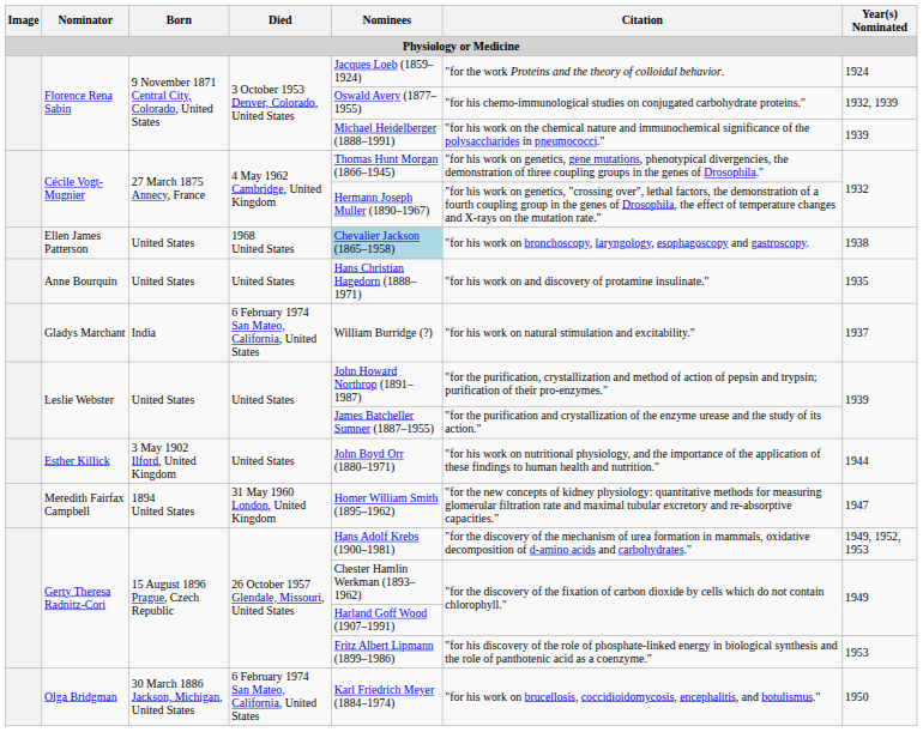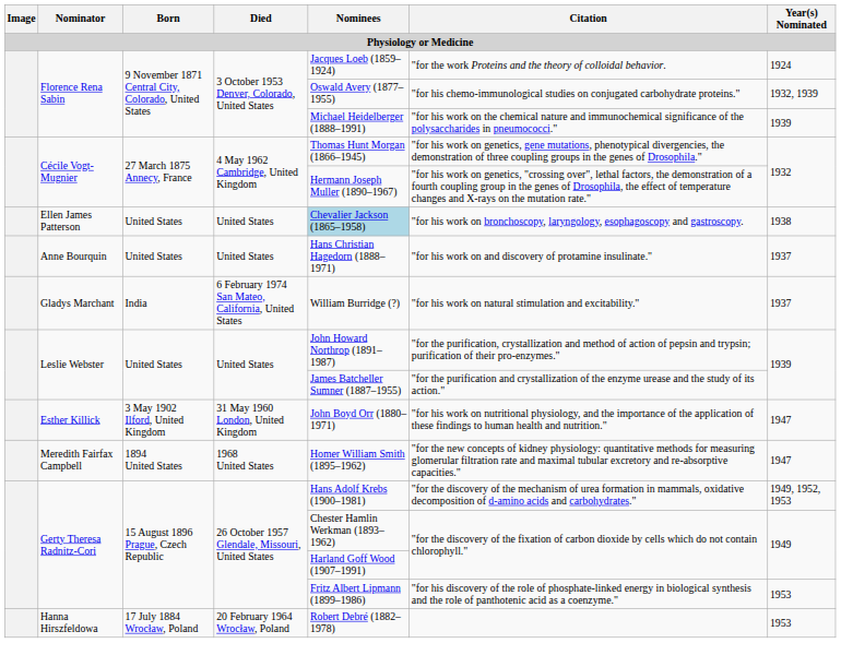Ellen James Patterson | Died: 1968 United States -> United States
Anne Bourquin | Year(s) Nominated: 1935 -> 1937
Esther Killick | Died: United States -> 31 May 1960 London, United Kingdom
Esther Killick | Year(s) Nominated: 1944 -> 1947
Meredith Fairfax Campbell | Died: 31 May 1960 London, United Kingdom -> 1968 United States
- row: Olga Bridgman | 30 March 1886 Jackson, Michigan, United States | 6 February 1974 San Mateo, California, United States | Karl Friedrich Meyer (1884–1974) | "for his work on brucellosis, coccidioidomycosis, encephalitis, and botulismus." | 1950
+ row: Hanna Hirszfeldowa | 17 July 1884 Wrocław, Poland | 20 February 1964 Wrocław, Poland | Robert Debré (1882–1978) | 1953
